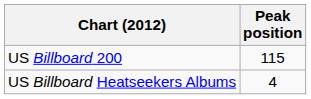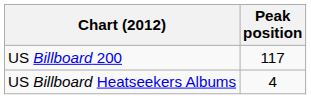US Billboard 200 | Peak position: 115 -> 117
